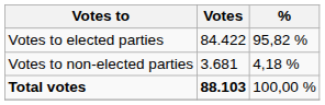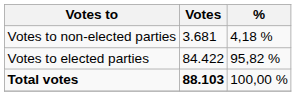rows swapped: Votes to elected parties <-> Votes to non-elected parties
